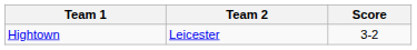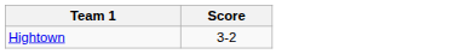- column: Team 2 | Leicester
